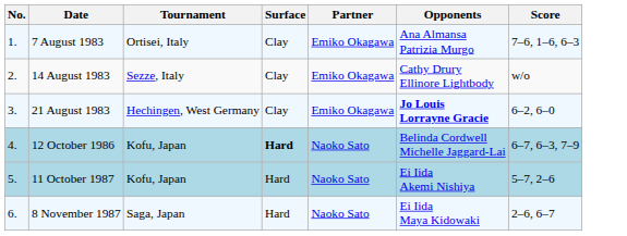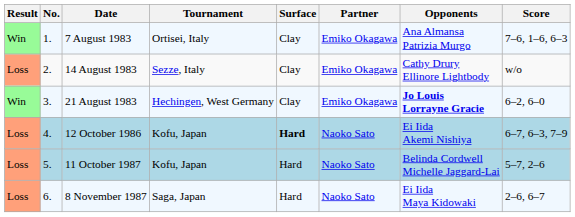+ column: Result | Win | Loss | Win | Loss | Loss | Loss
12 October 1986 | Opponents: Belinda Cordwell Michelle Jaggard-Lai -> Ei Iida Akemi Nishiya
11 October 1987 | Opponents: Ei Iida Akemi Nishiya -> Belinda Cordwell Michelle Jaggard-Lai
